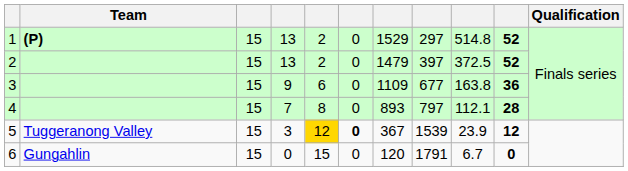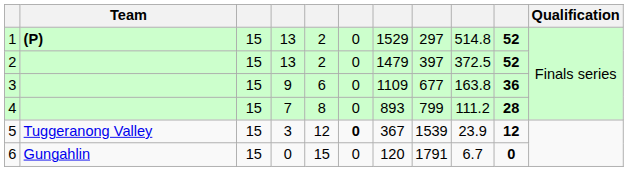4 | column 8: 797 -> 799
4 | column 9: 112.1 -> 111.2
5 | column 5: gold background -> no background
